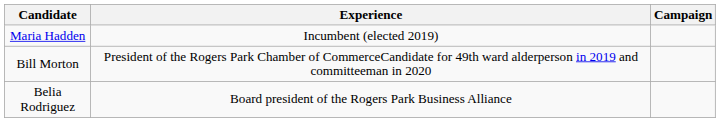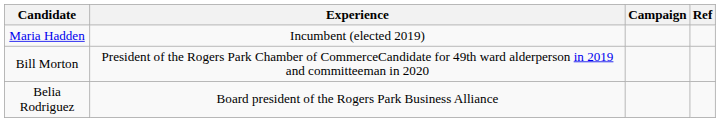+ column: Ref
